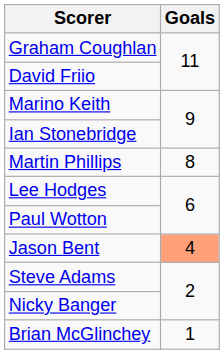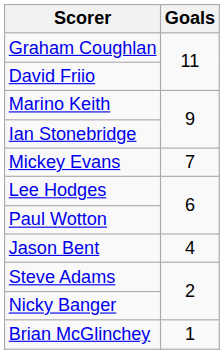- row: Martin Phillips | 8
+ row: Mickey Evans | 7
Jason Bent | Goals: lightsalmon background -> no background
